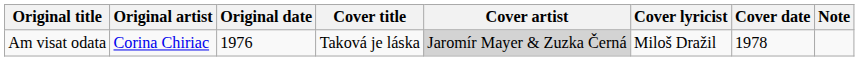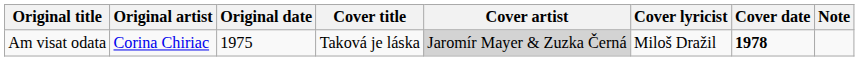Am visat odata | Original date: 1976 -> 1975
Am visat odata | Cover date: normal -> bold
